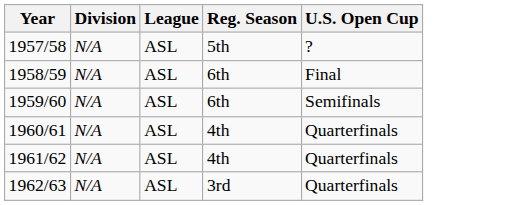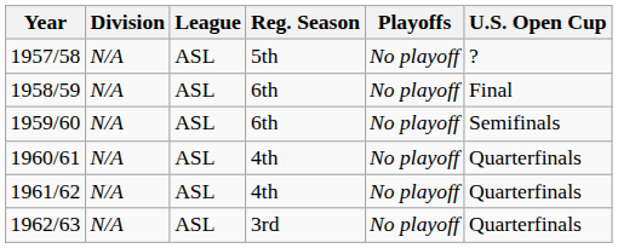+ column: Playoffs | No playoff | No playoff | No playoff | No playoff | No playoff | No playoff
